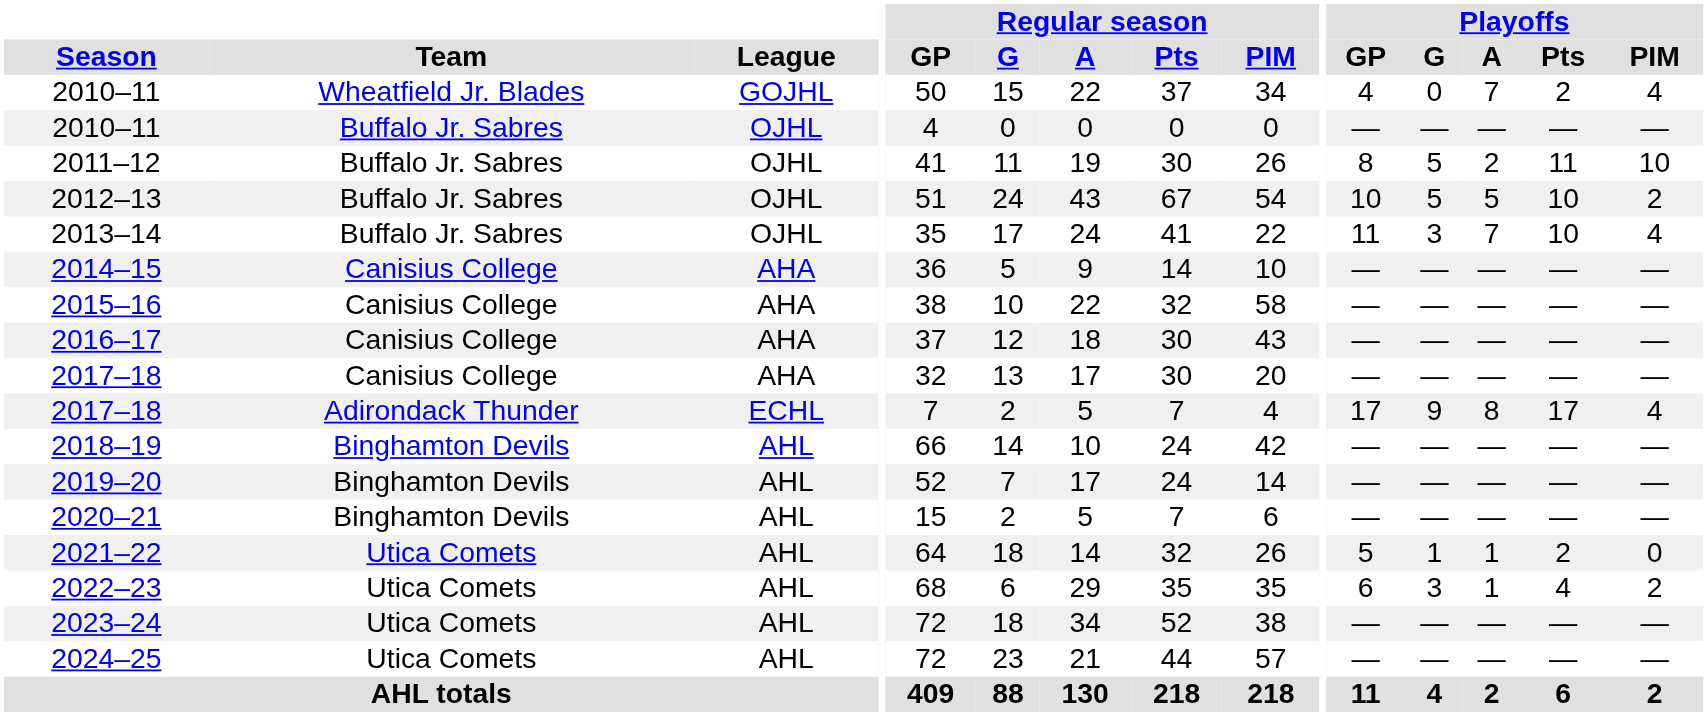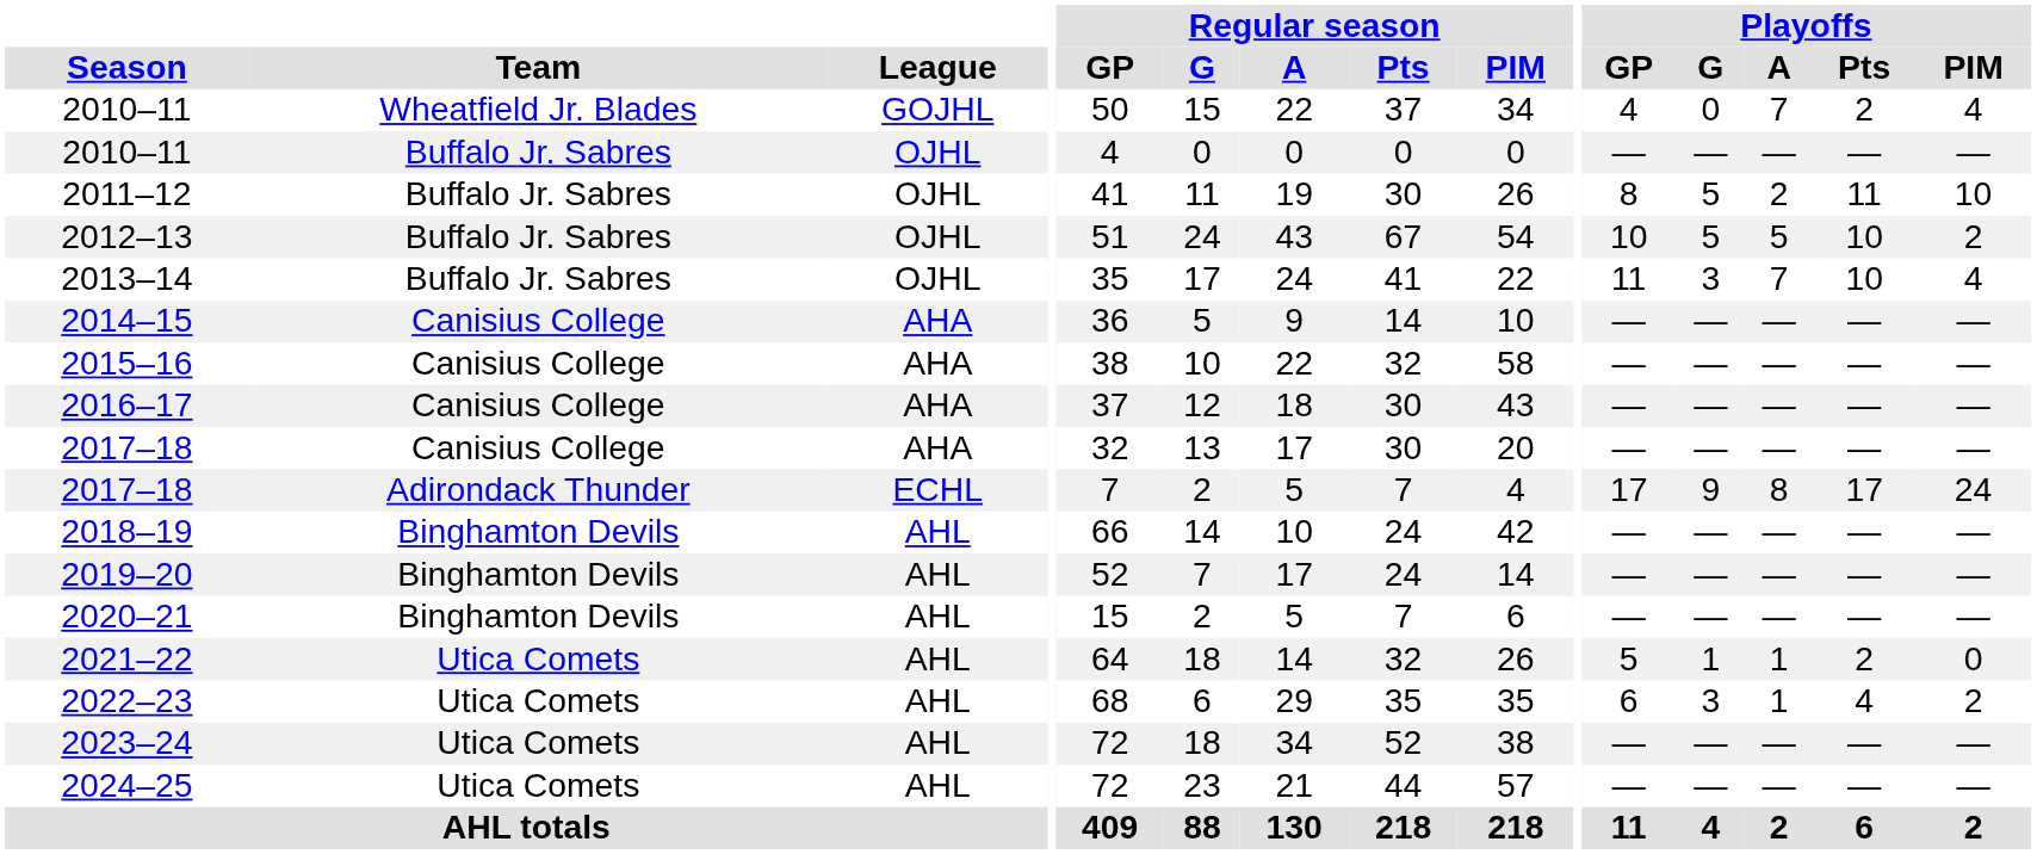2017–18 / Adirondack Thunder | Playoffs / PIM: 4 -> 24
